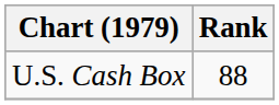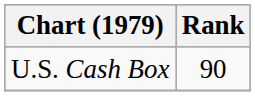U.S. Cash Box | Rank: 88 -> 90
